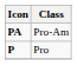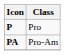rows swapped: P <-> PA
